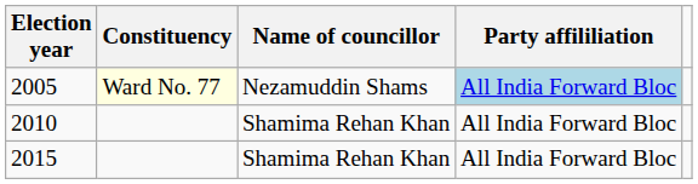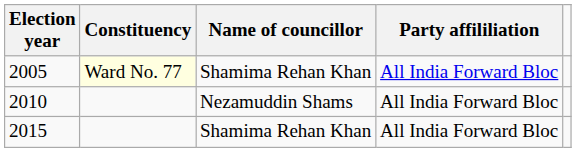2005 | Name of councillor: Nezamuddin Shams -> Shamima Rehan Khan
2005 | Party affililiation: lightblue background -> no background
2010 | Name of councillor: Shamima Rehan Khan -> Nezamuddin Shams
